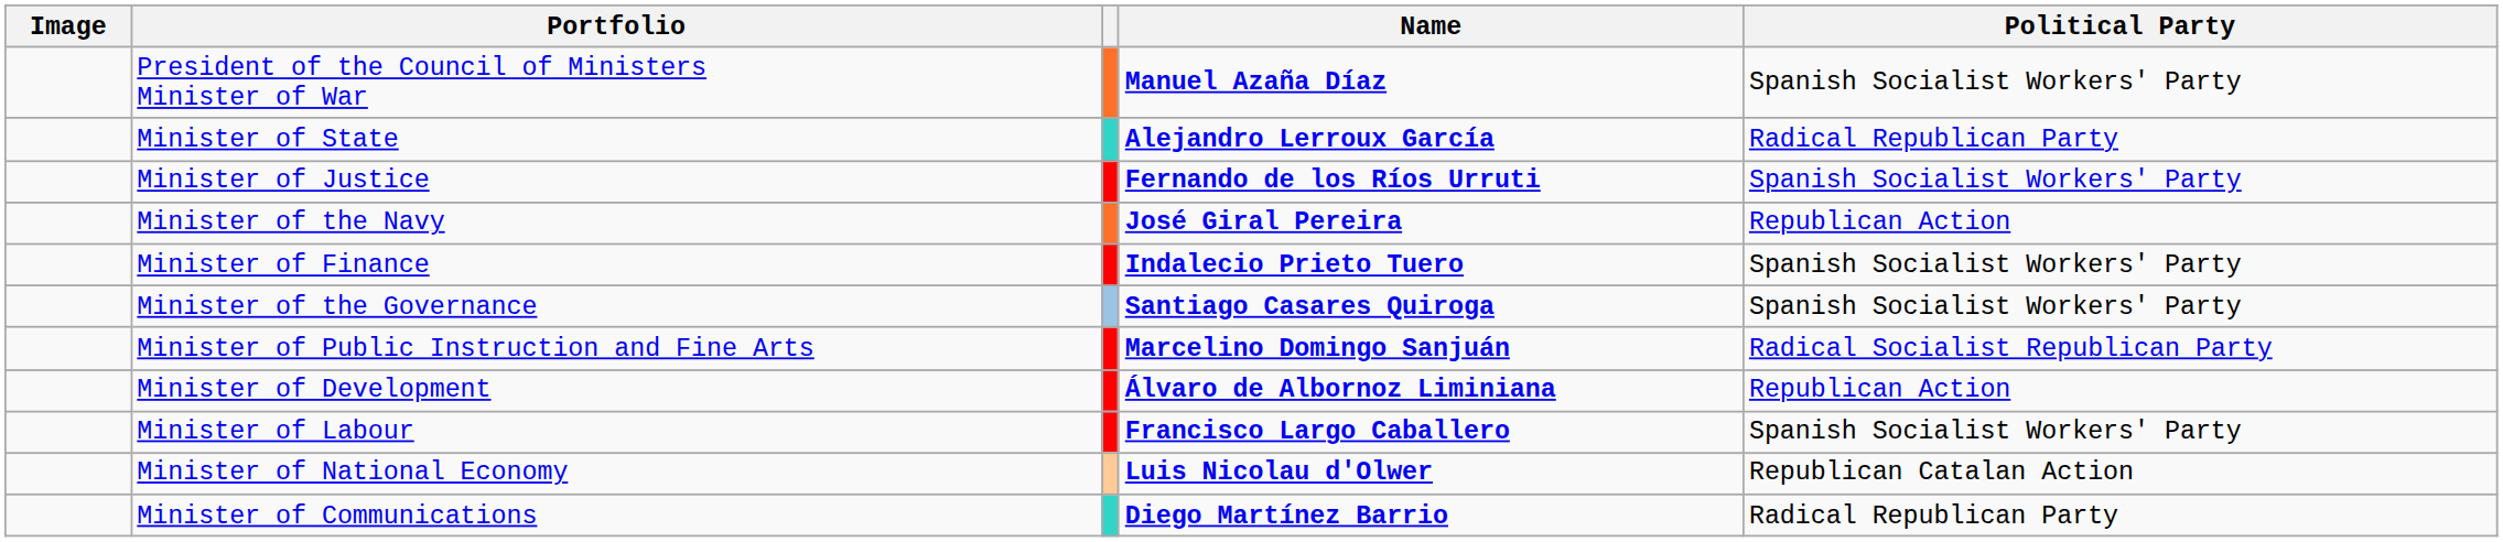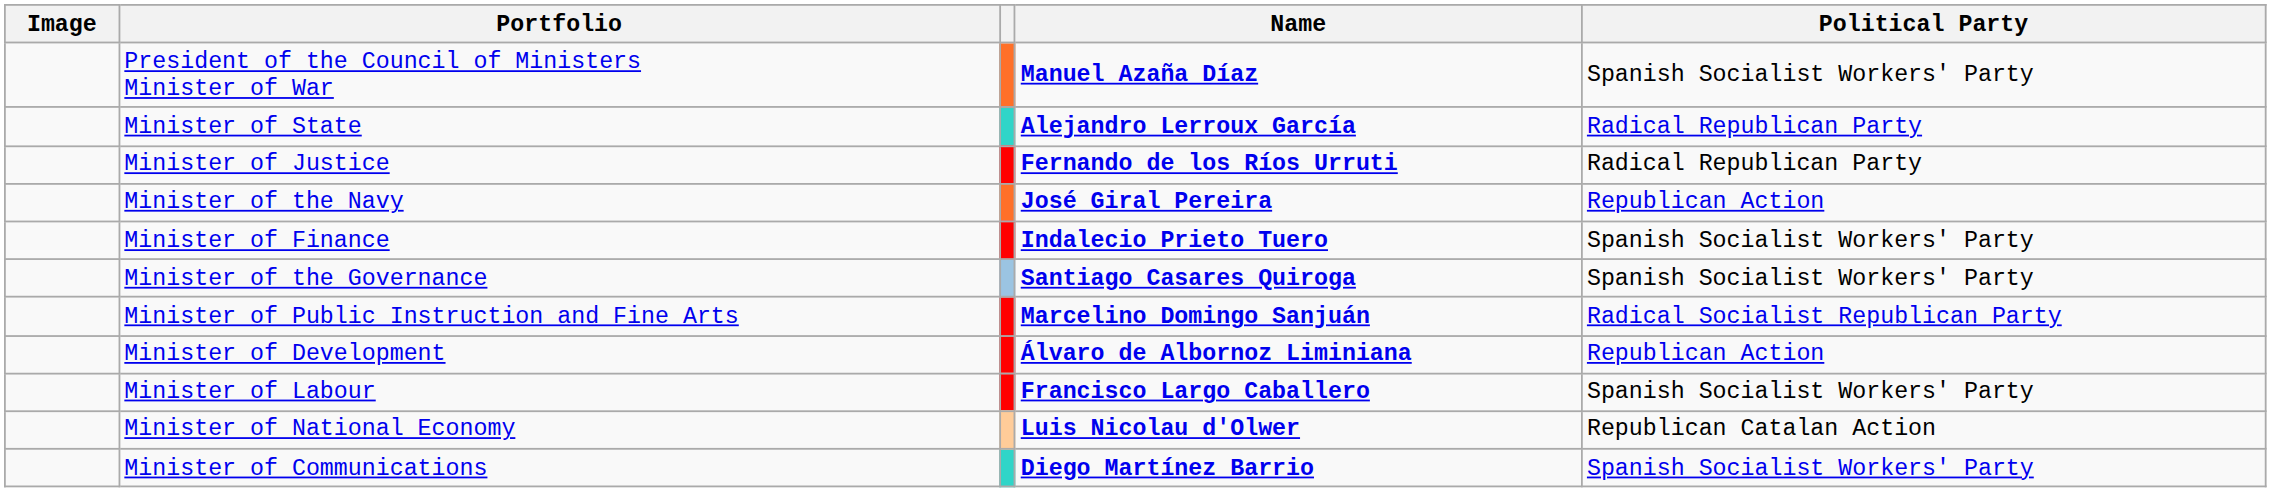Minister of Justice | Political Party: Spanish Socialist Workers' Party -> Radical Republican Party
Minister of Communications | Political Party: Radical Republican Party -> Spanish Socialist Workers' Party
